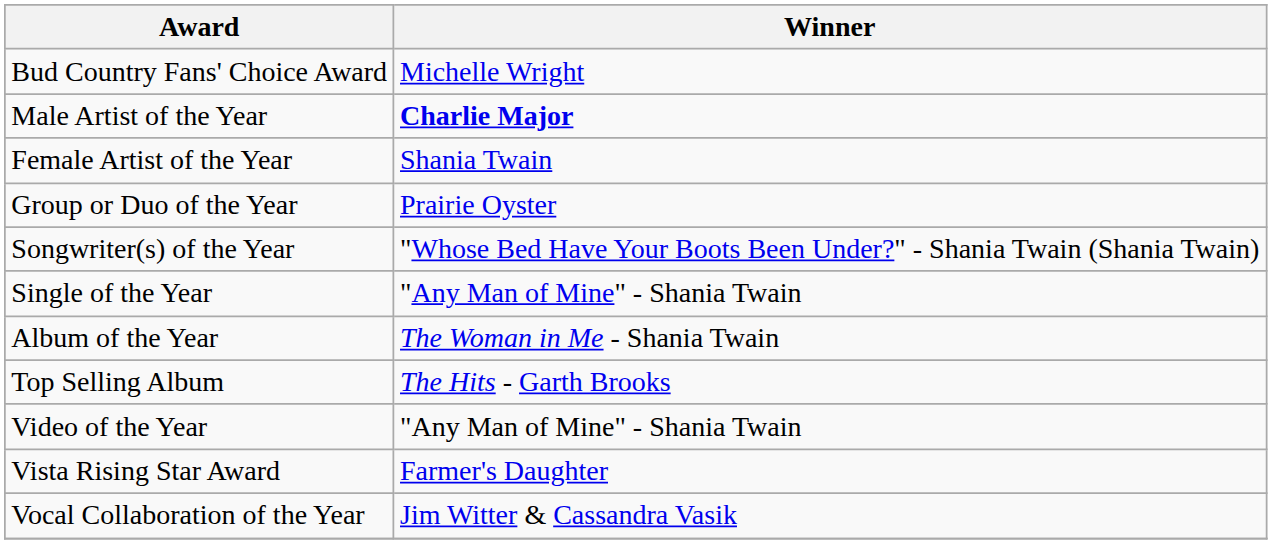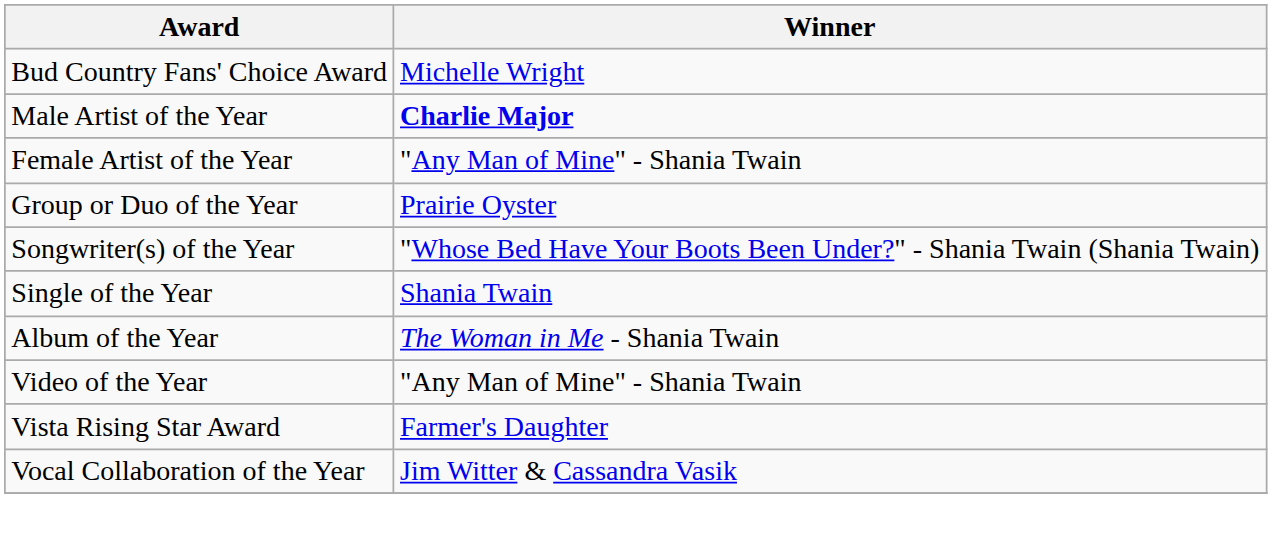Female Artist of the Year | Winner: Shania Twain -> "Any Man of Mine" - Shania Twain
Single of the Year | Winner: "Any Man of Mine" - Shania Twain -> Shania Twain
- row: Top Selling Album | The Hits - Garth Brooks
